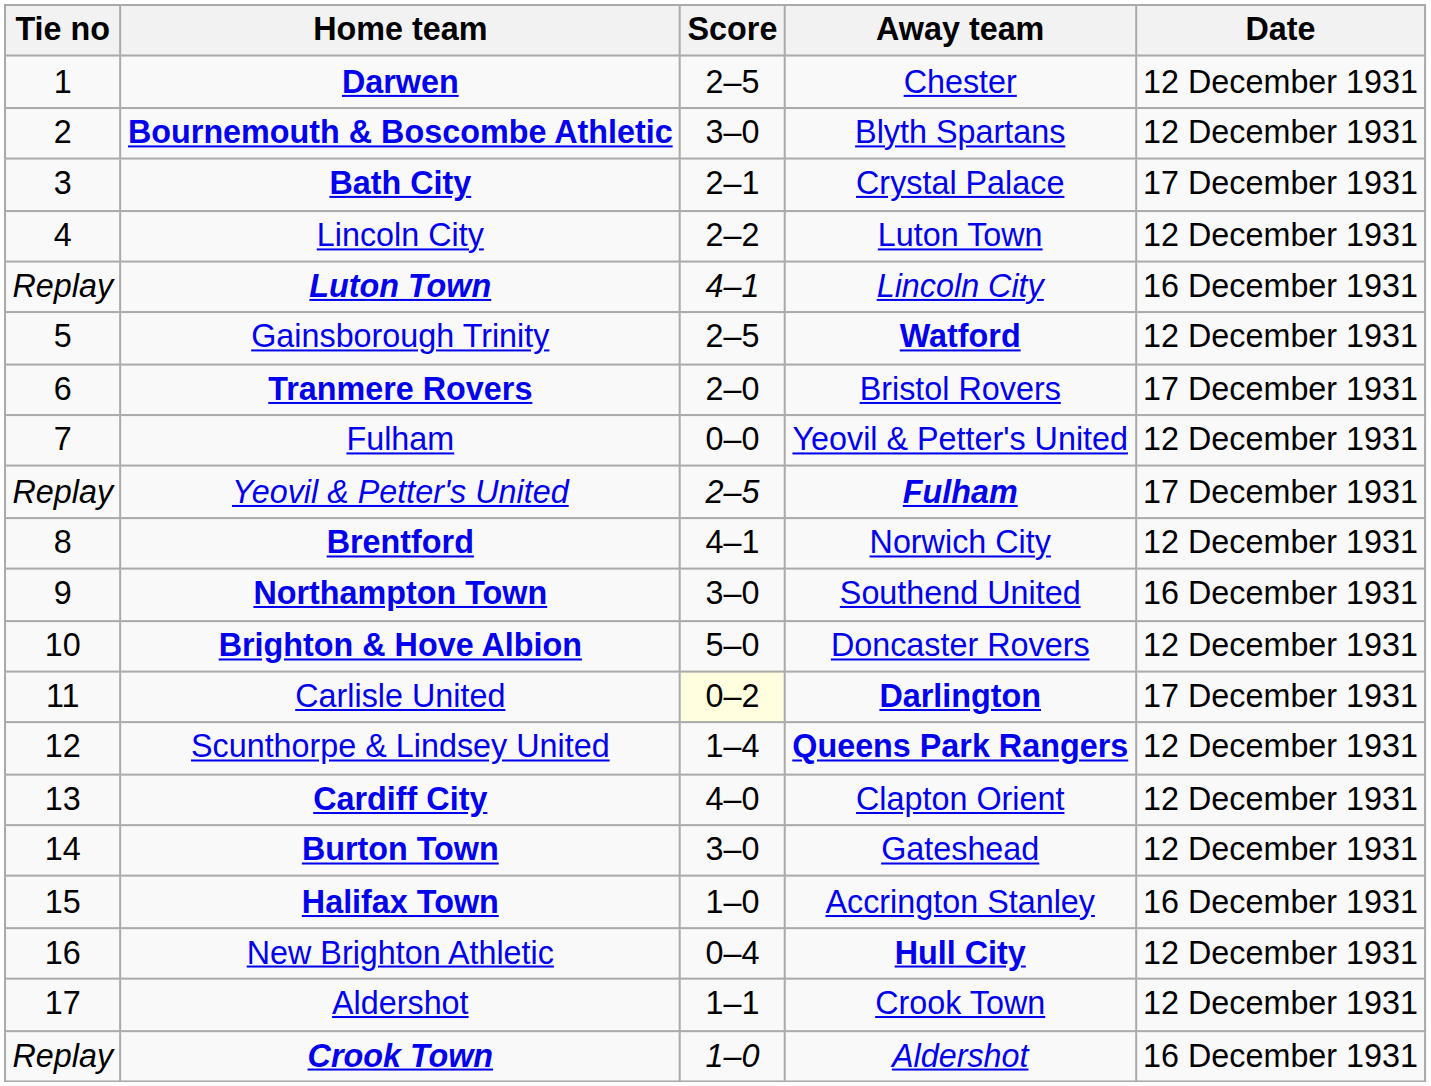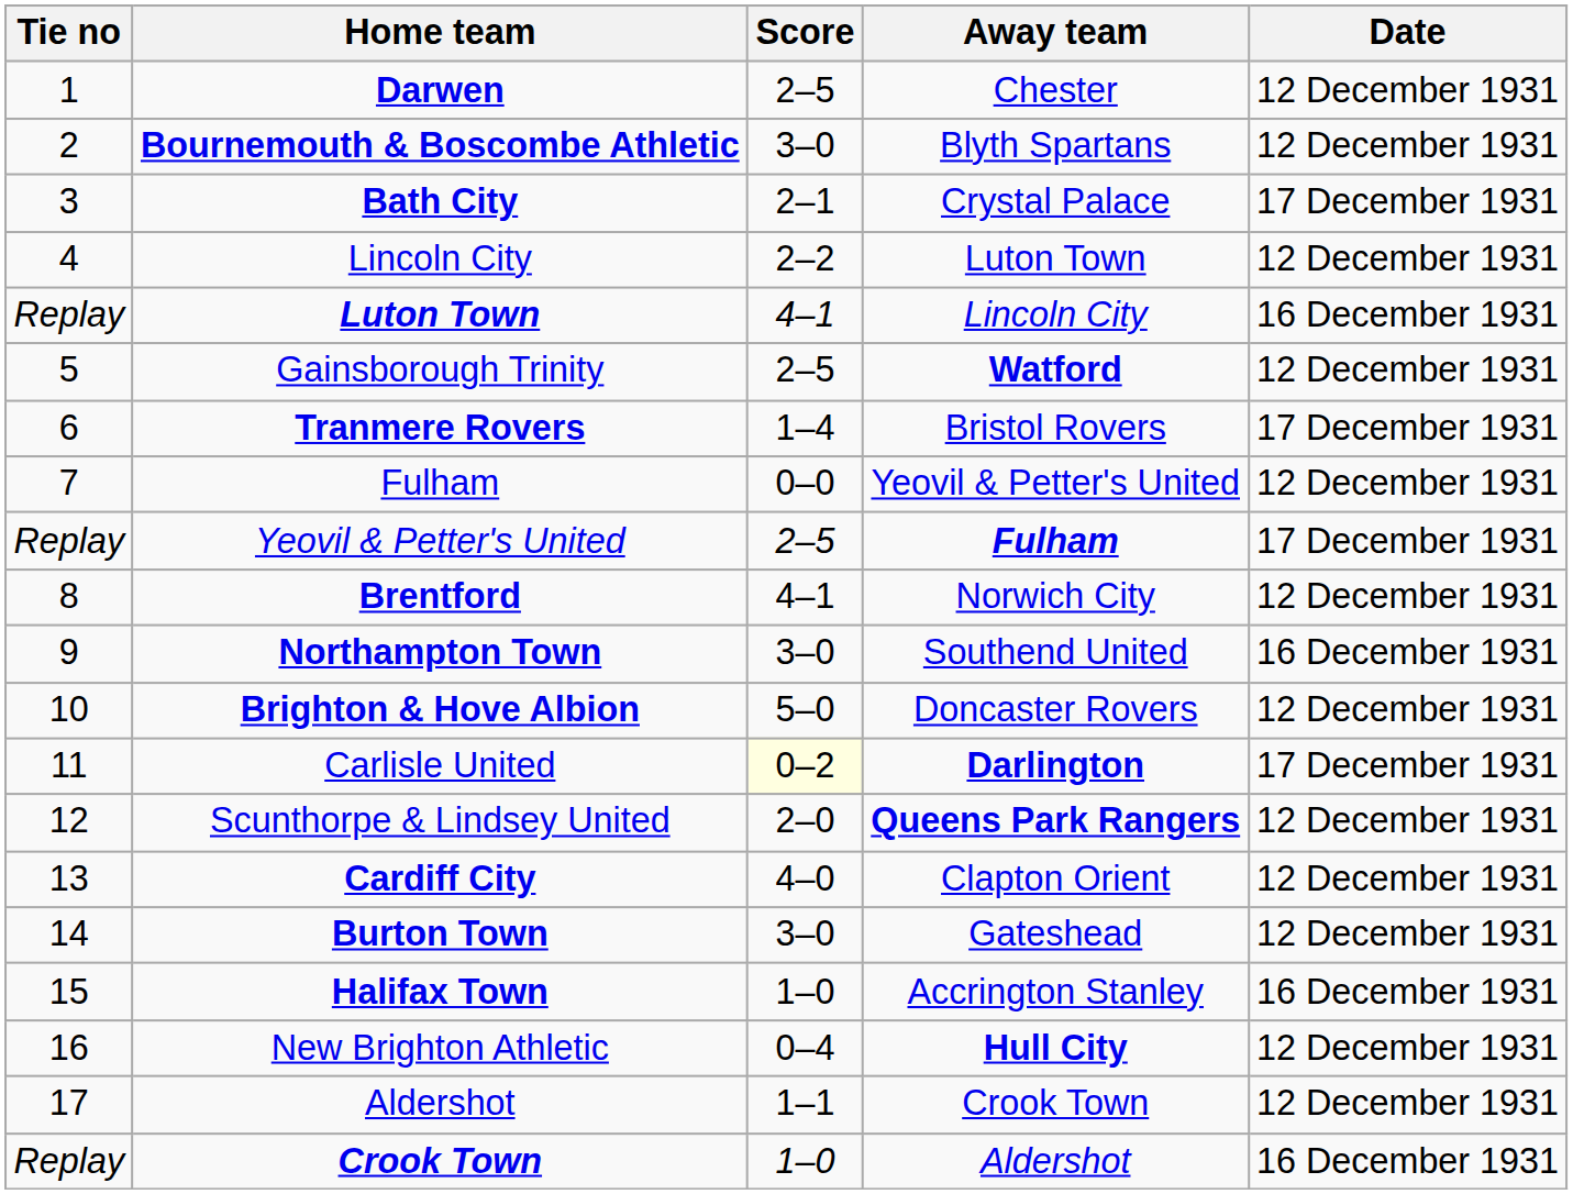Tranmere Rovers | Score: 2–0 -> 1–4
Scunthorpe & Lindsey United | Score: 1–4 -> 2–0
